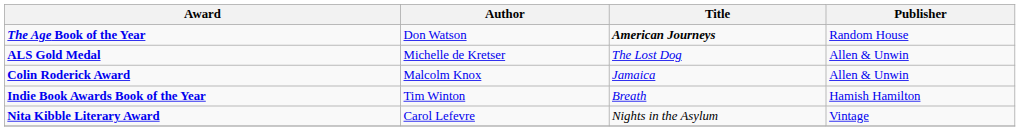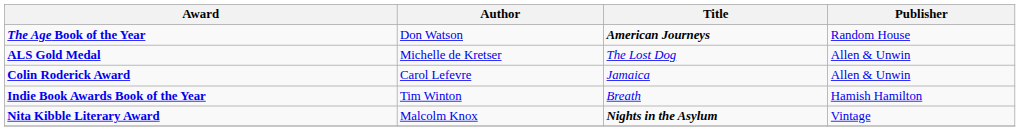Colin Roderick Award | Author: Malcolm Knox -> Carol Lefevre
Nita Kibble Literary Award | Author: Carol Lefevre -> Malcolm Knox
Nita Kibble Literary Award | Title: normal -> bold
